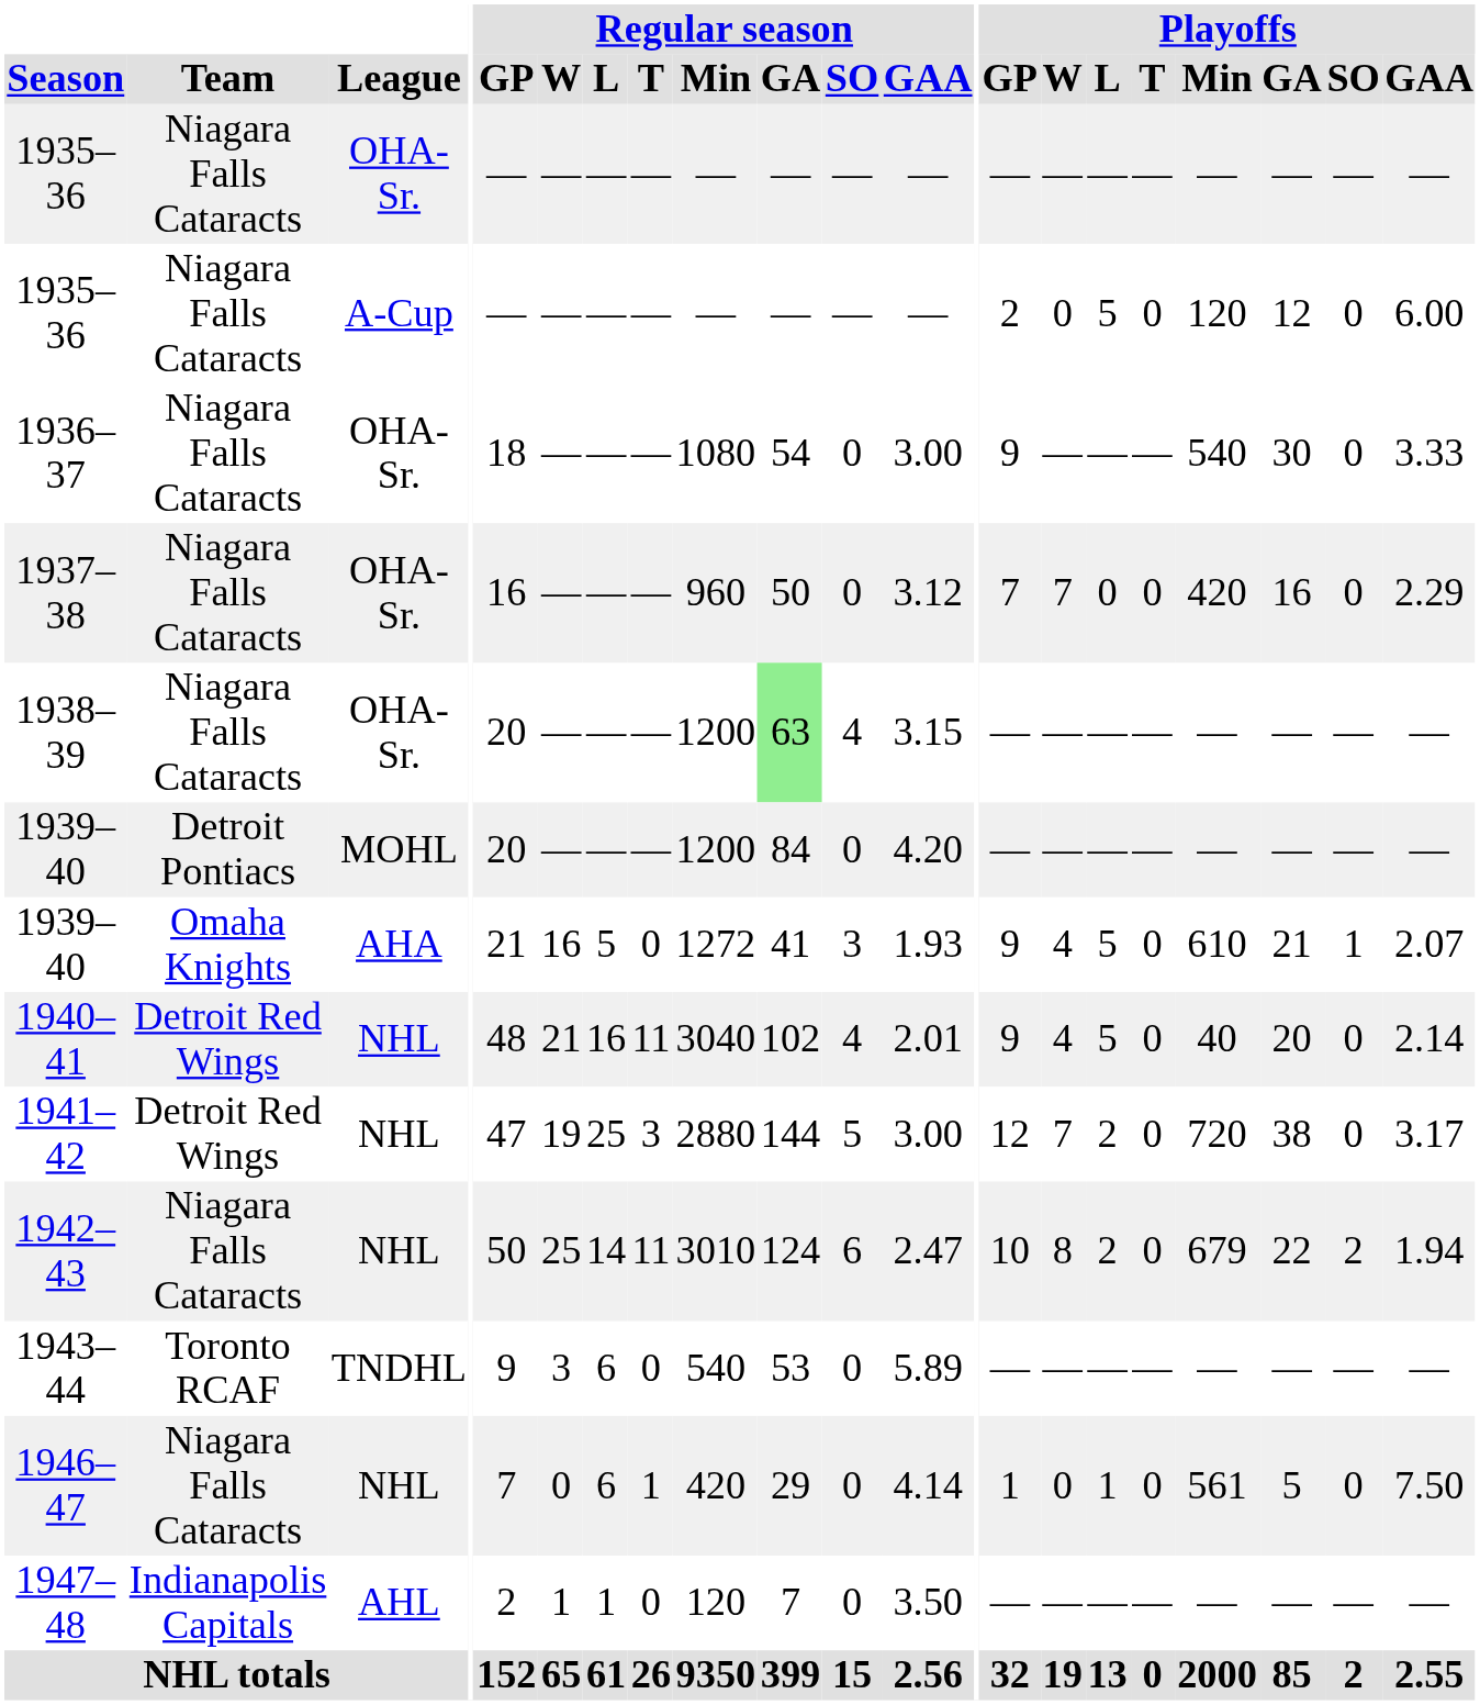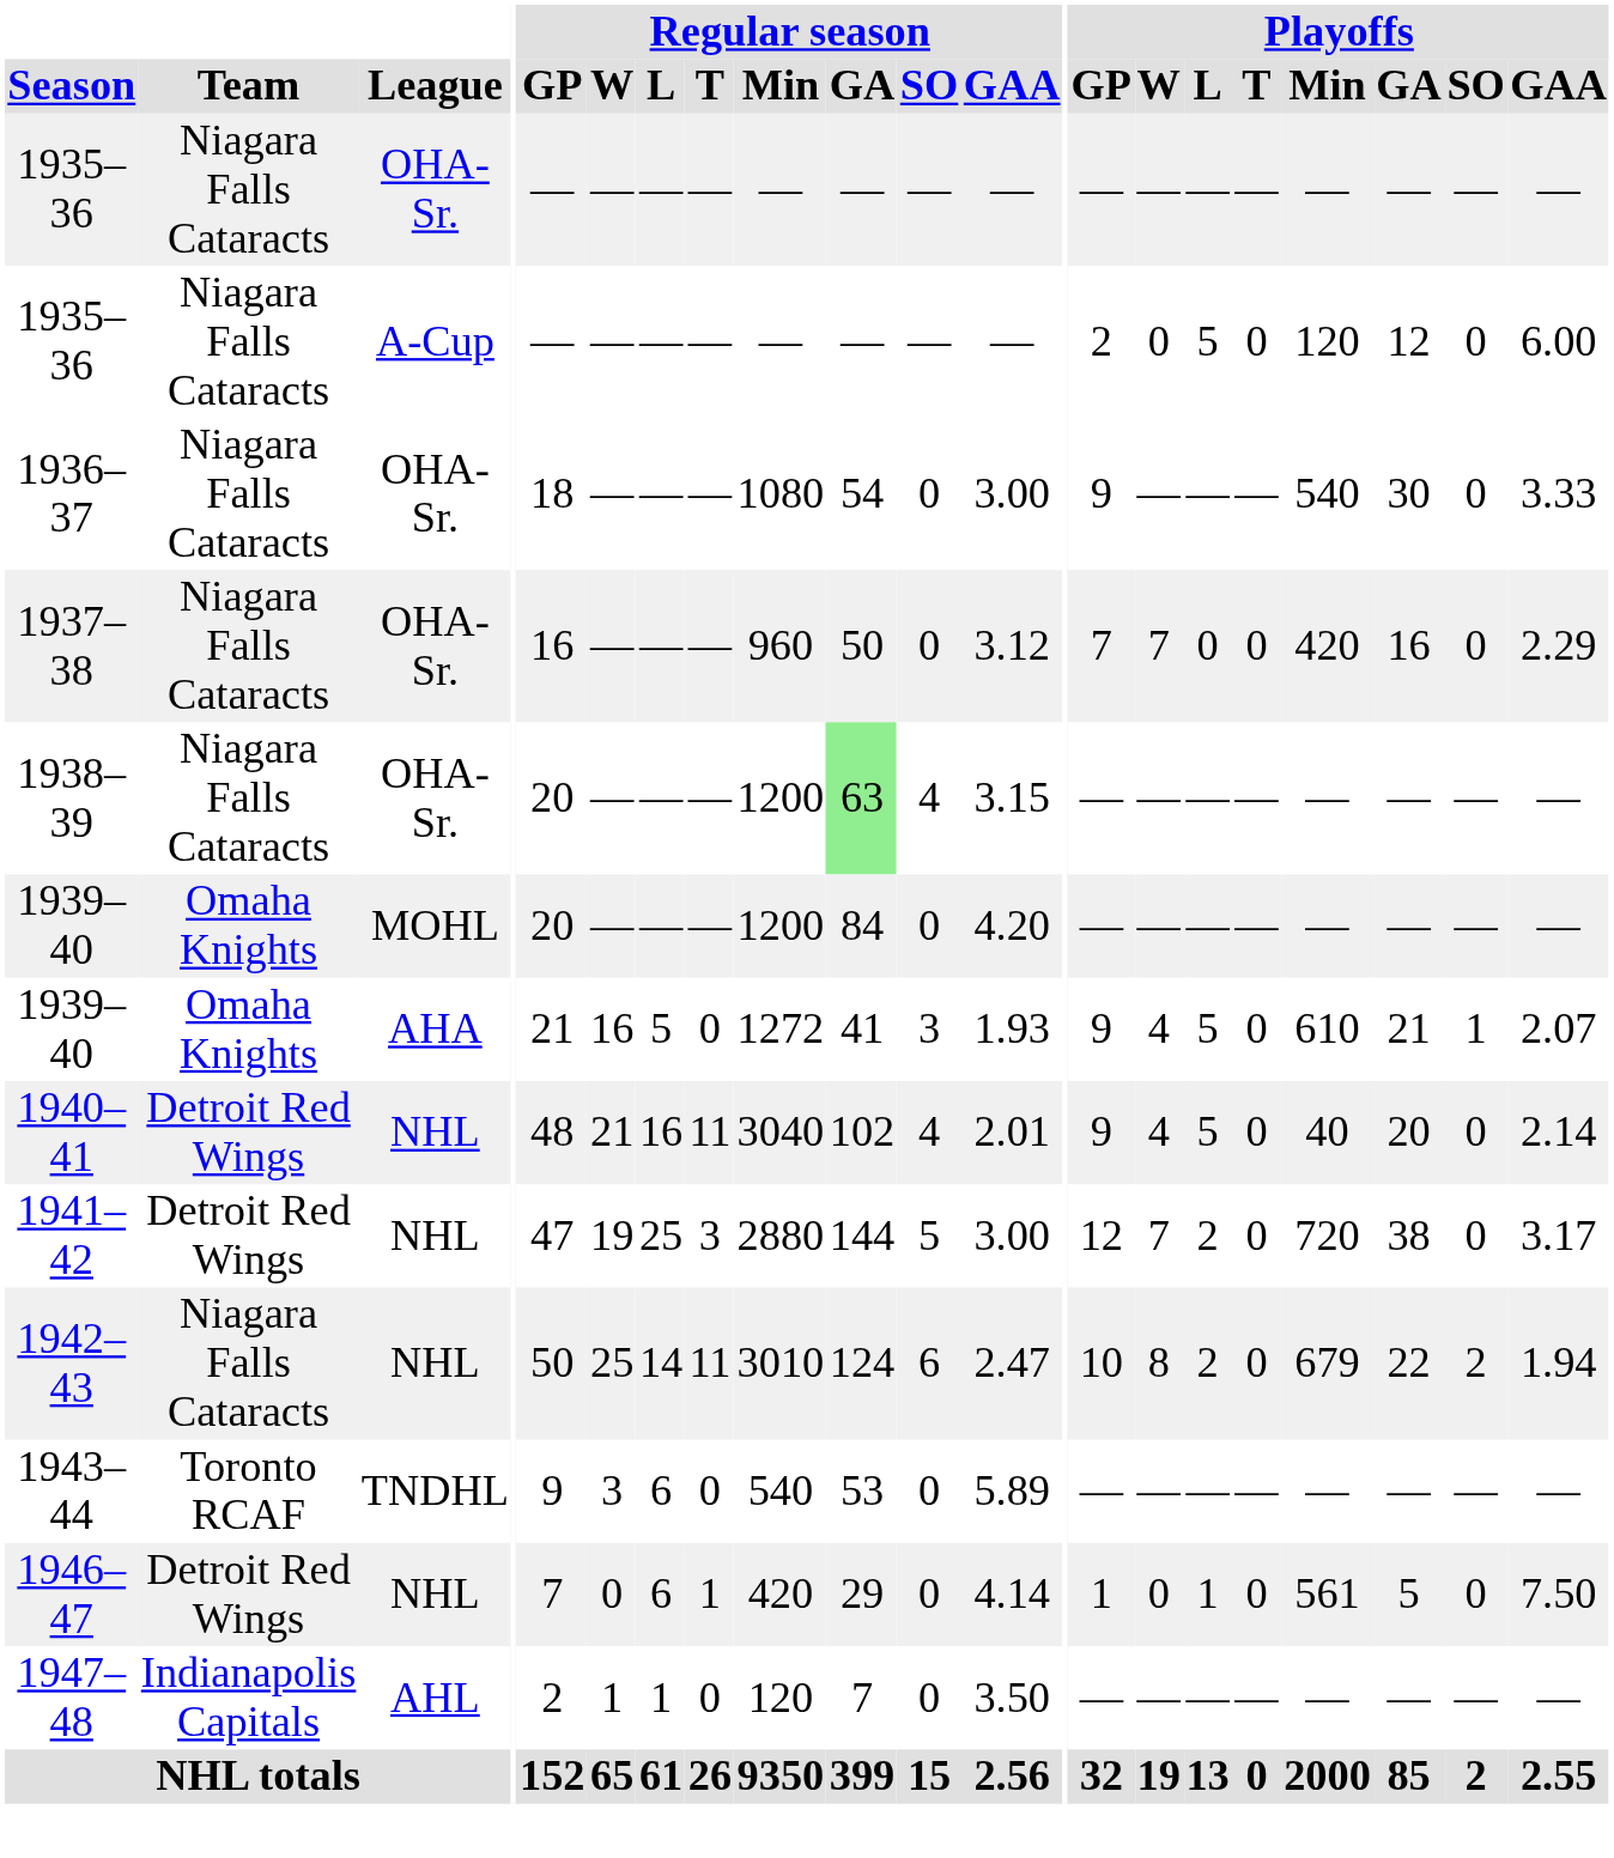1939–40 / MOHL | Team: Detroit Pontiacs -> Omaha Knights
1946–47 | Team: Niagara Falls Cataracts -> Detroit Red Wings
